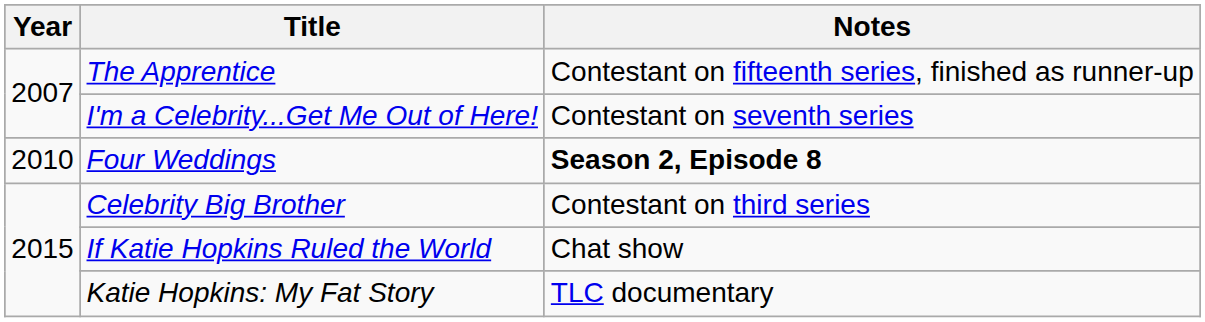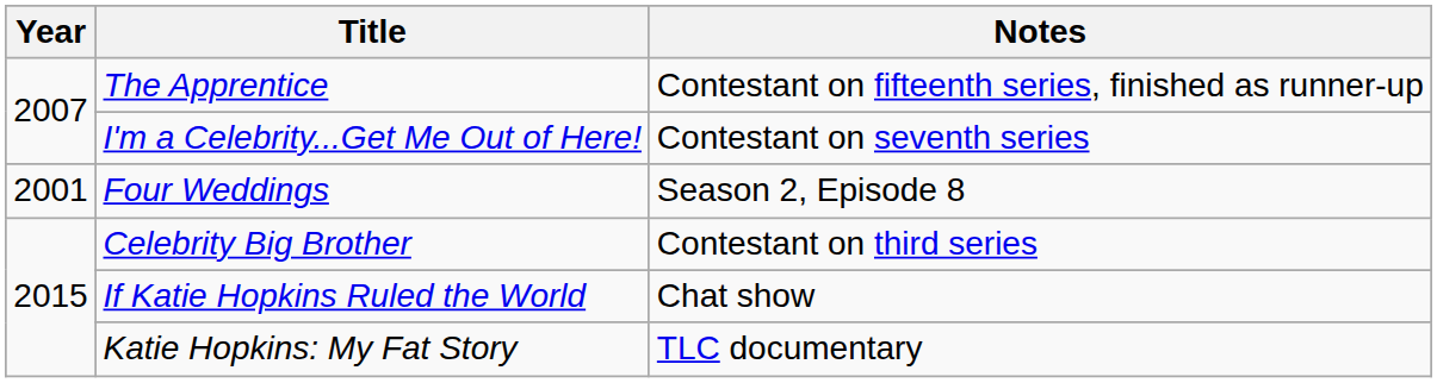Four Weddings | Year: 2010 -> 2001
Four Weddings | Notes: bold -> normal
